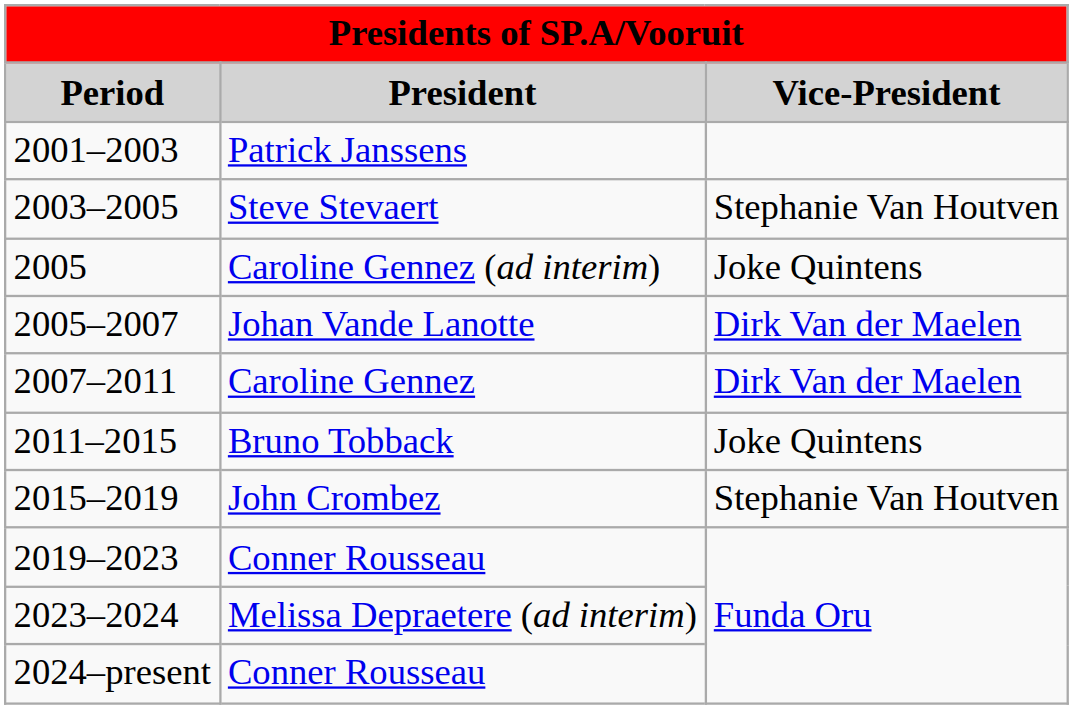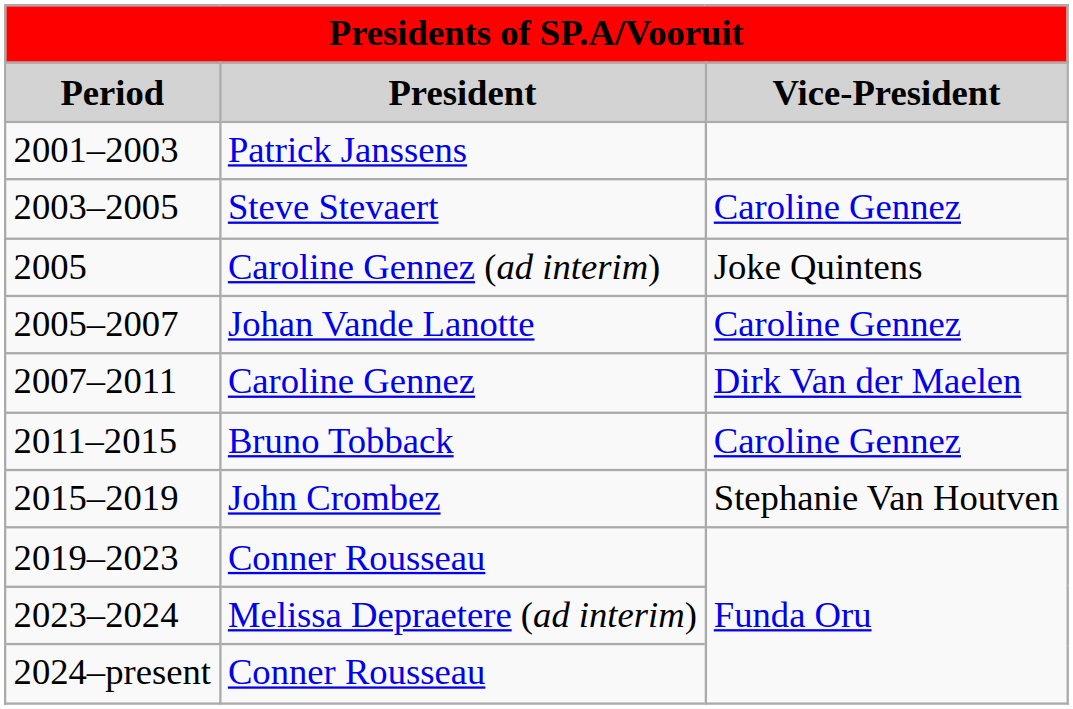Steve Stevaert | Vice-President: Stephanie Van Houtven -> Caroline Gennez
Johan Vande Lanotte | Vice-President: Dirk Van der Maelen -> Caroline Gennez
Bruno Tobback | Vice-President: Joke Quintens -> Caroline Gennez
